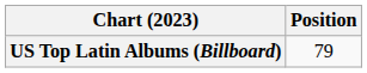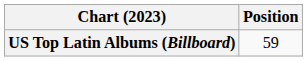US Top Latin Albums (Billboard) | Position: 79 -> 59
